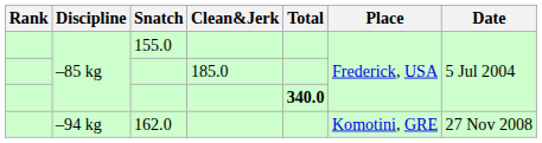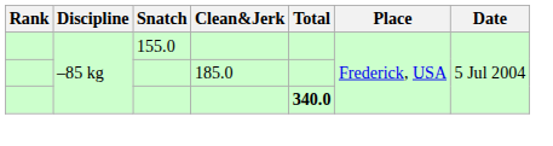- row: –94 kg | 162.0 | Komotini, GRE | 27 Nov 2008
